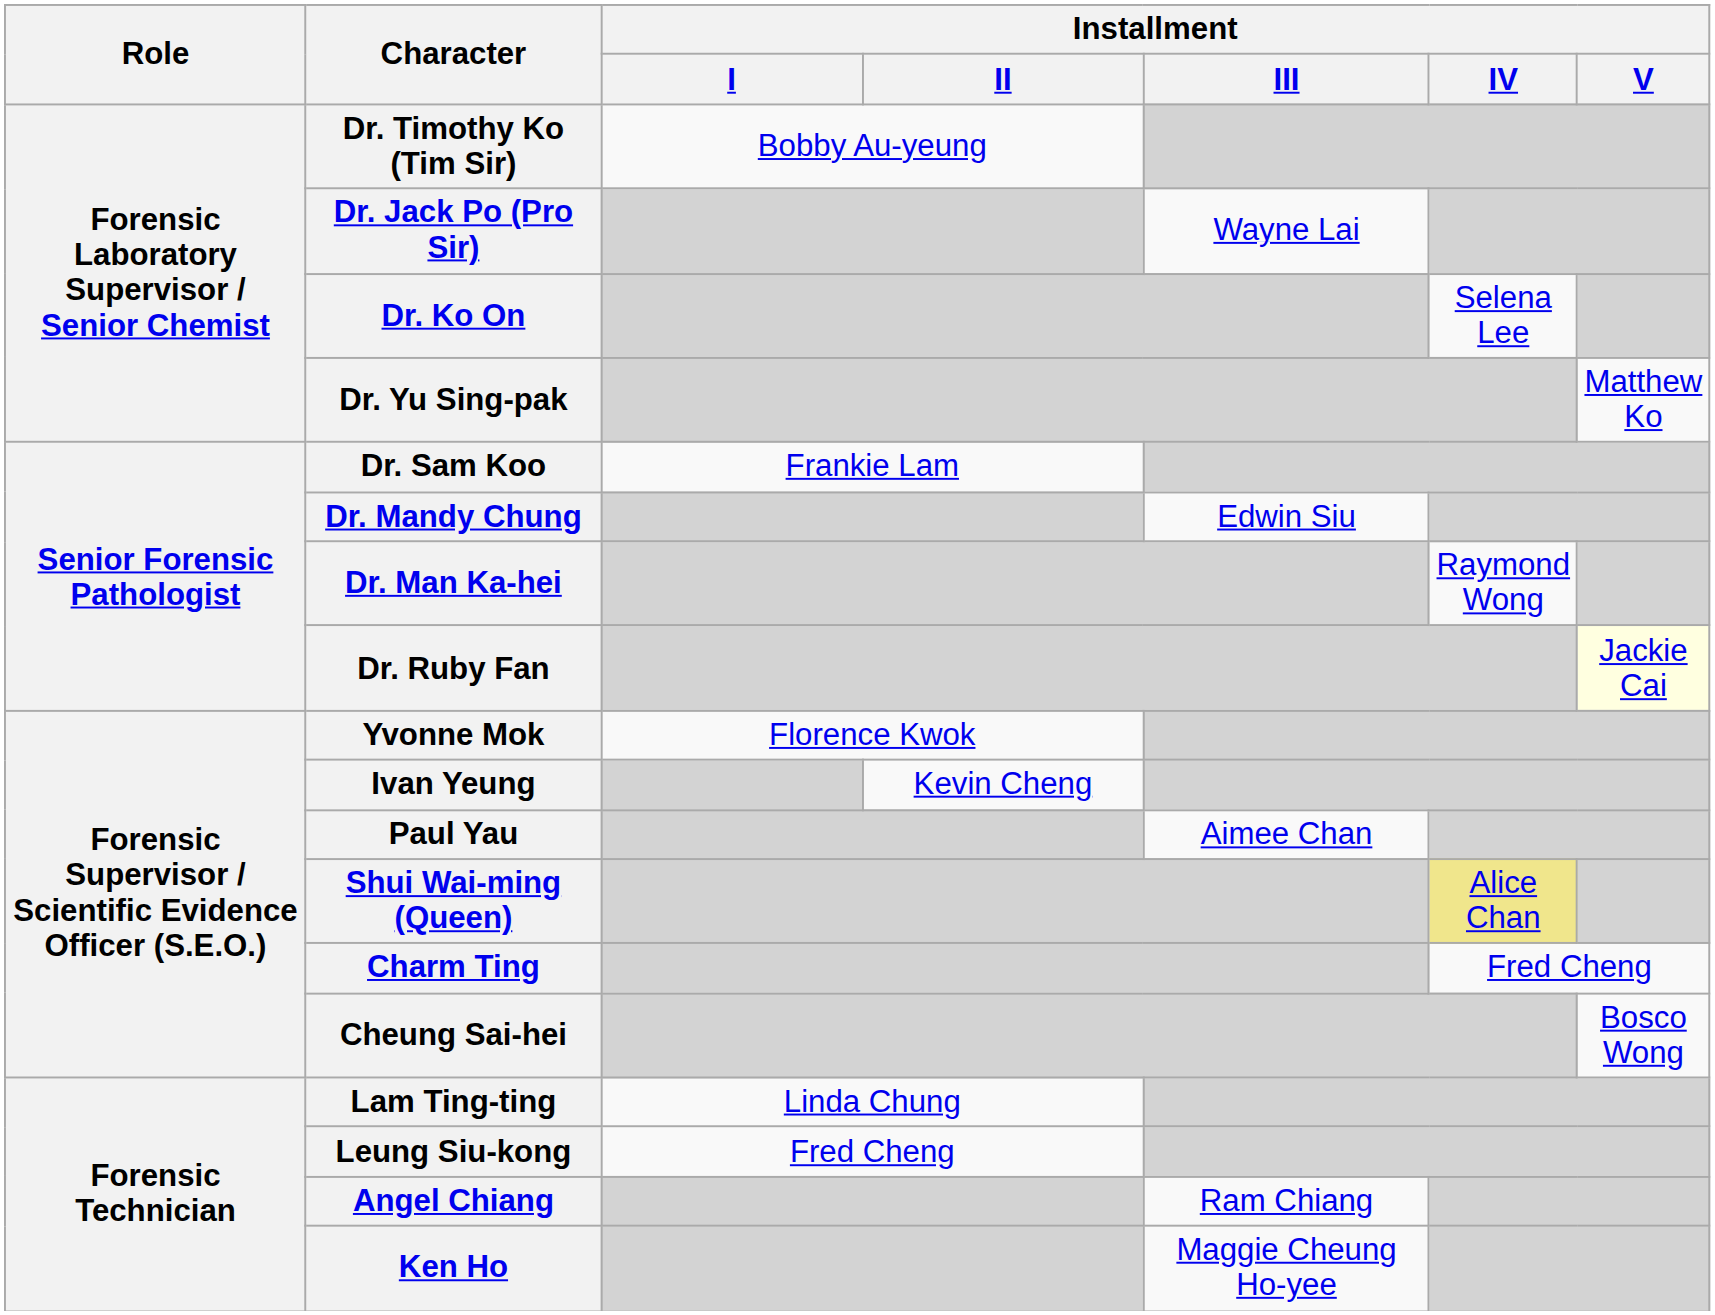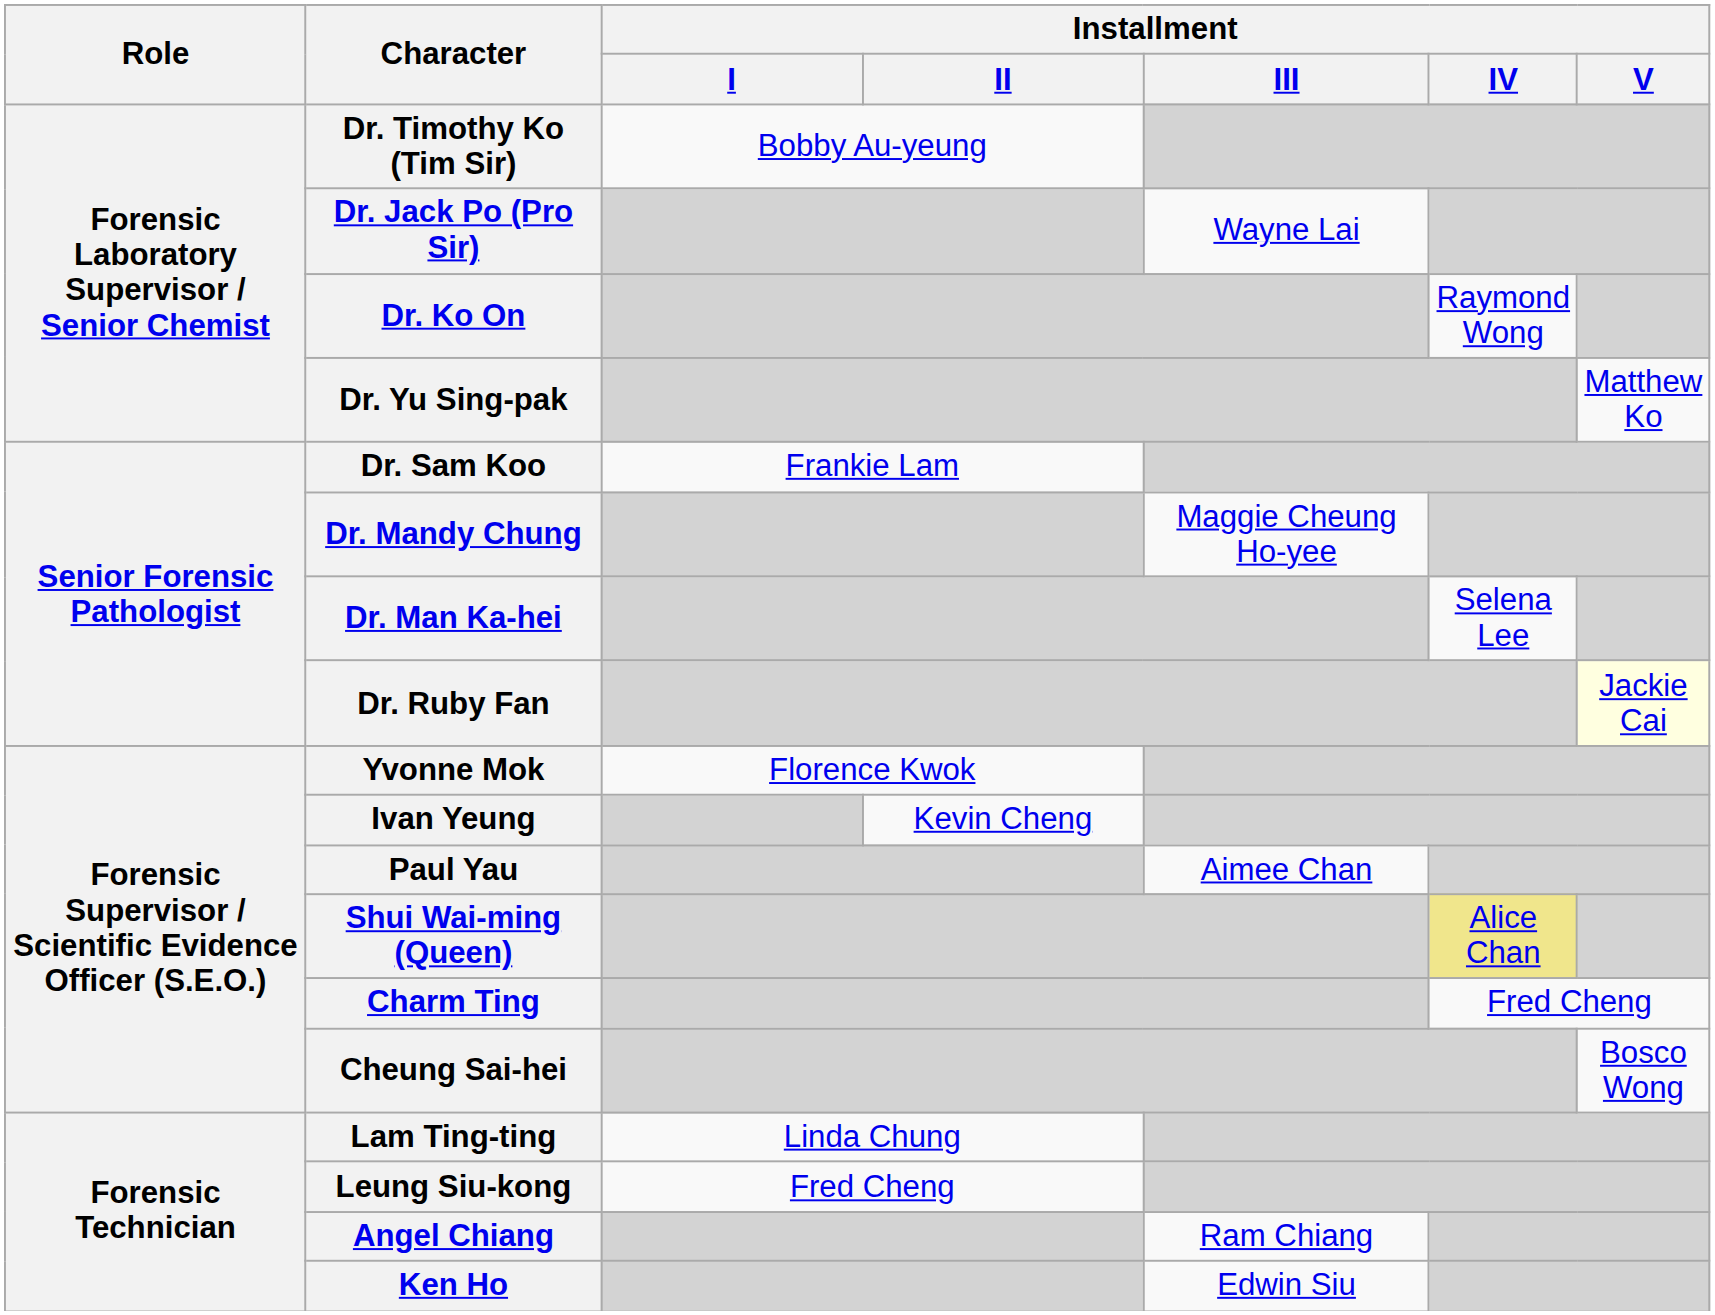Dr. Ko On | Installment / IV: Selena Lee -> Raymond Wong
Dr. Mandy Chung | Installment / III: Edwin Siu -> Maggie Cheung Ho-yee
Dr. Man Ka-hei | Installment / IV: Raymond Wong -> Selena Lee
Ken Ho | Installment / III: Maggie Cheung Ho-yee -> Edwin Siu
